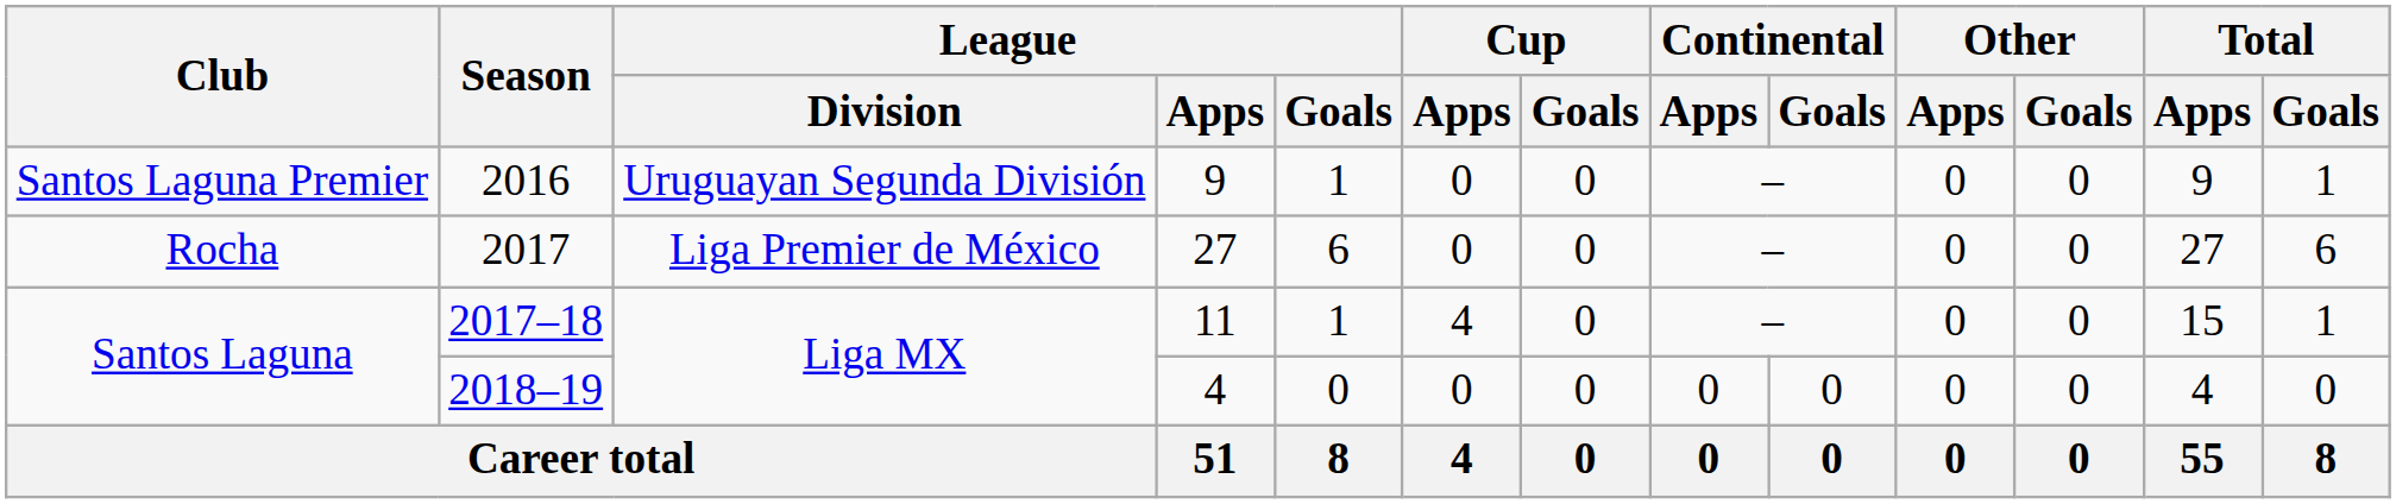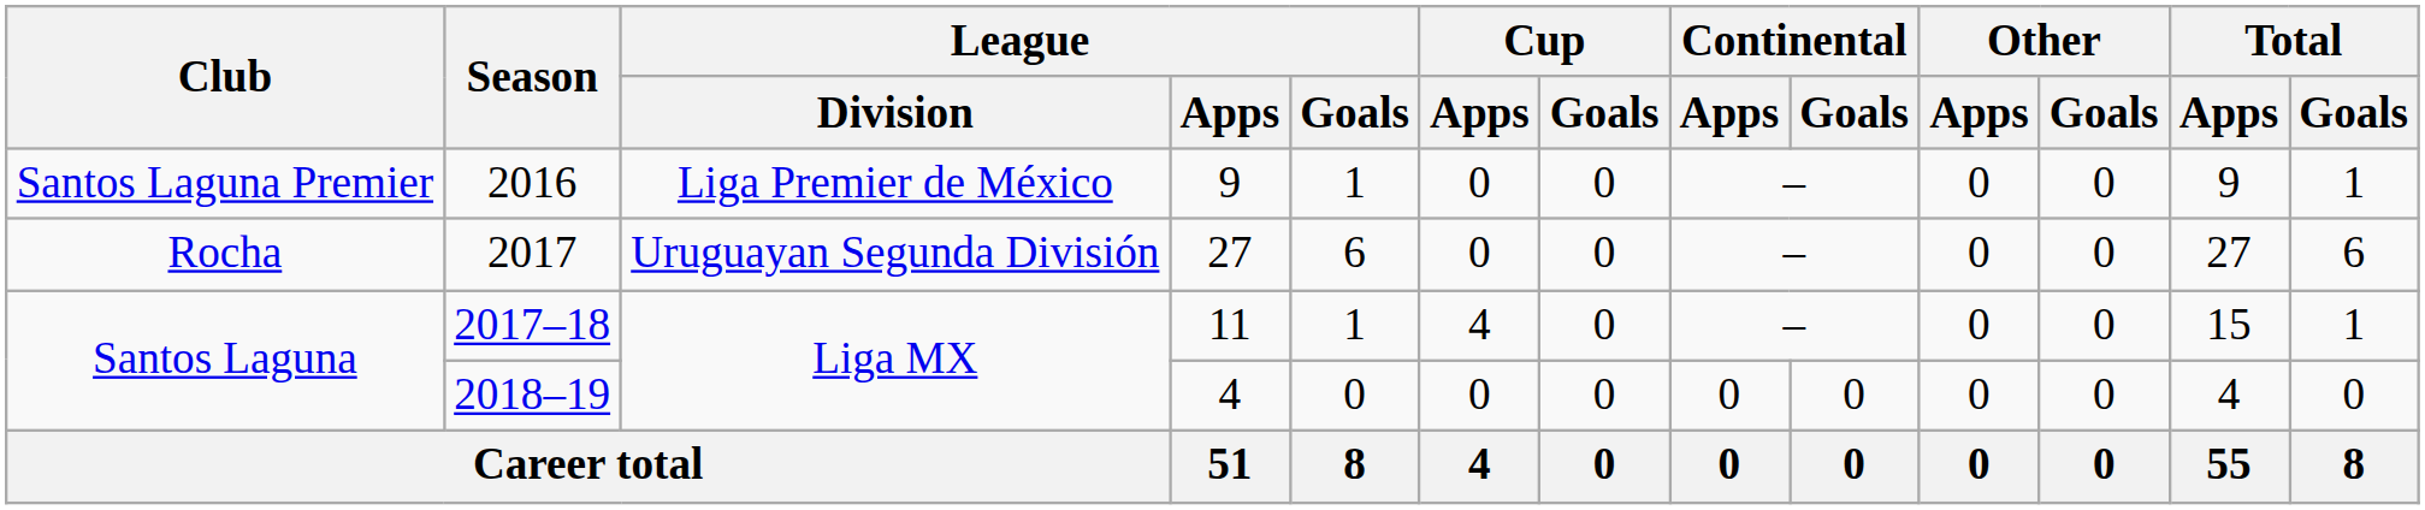2016 | League / Division: Uruguayan Segunda División -> Liga Premier de México
2017 | League / Division: Liga Premier de México -> Uruguayan Segunda División
